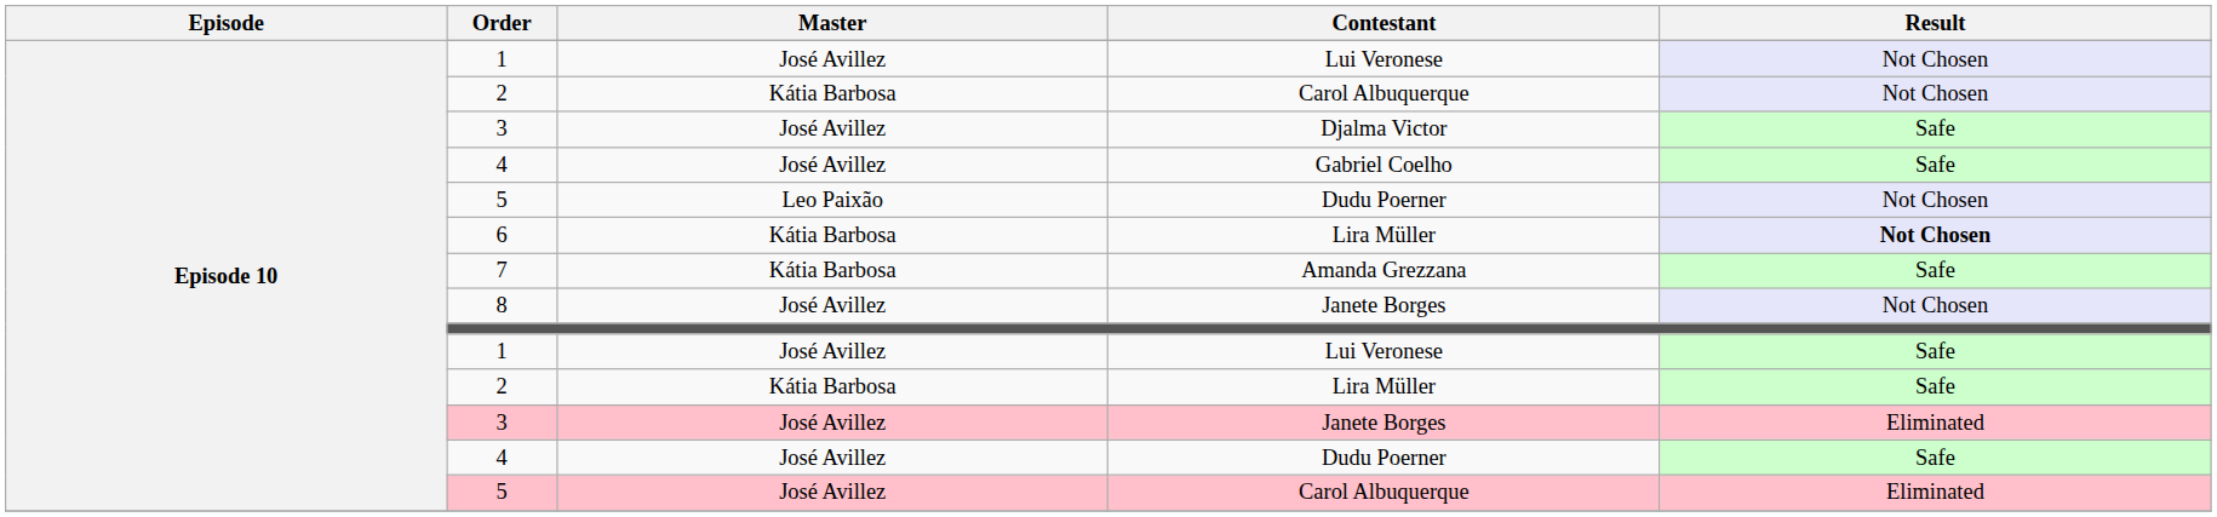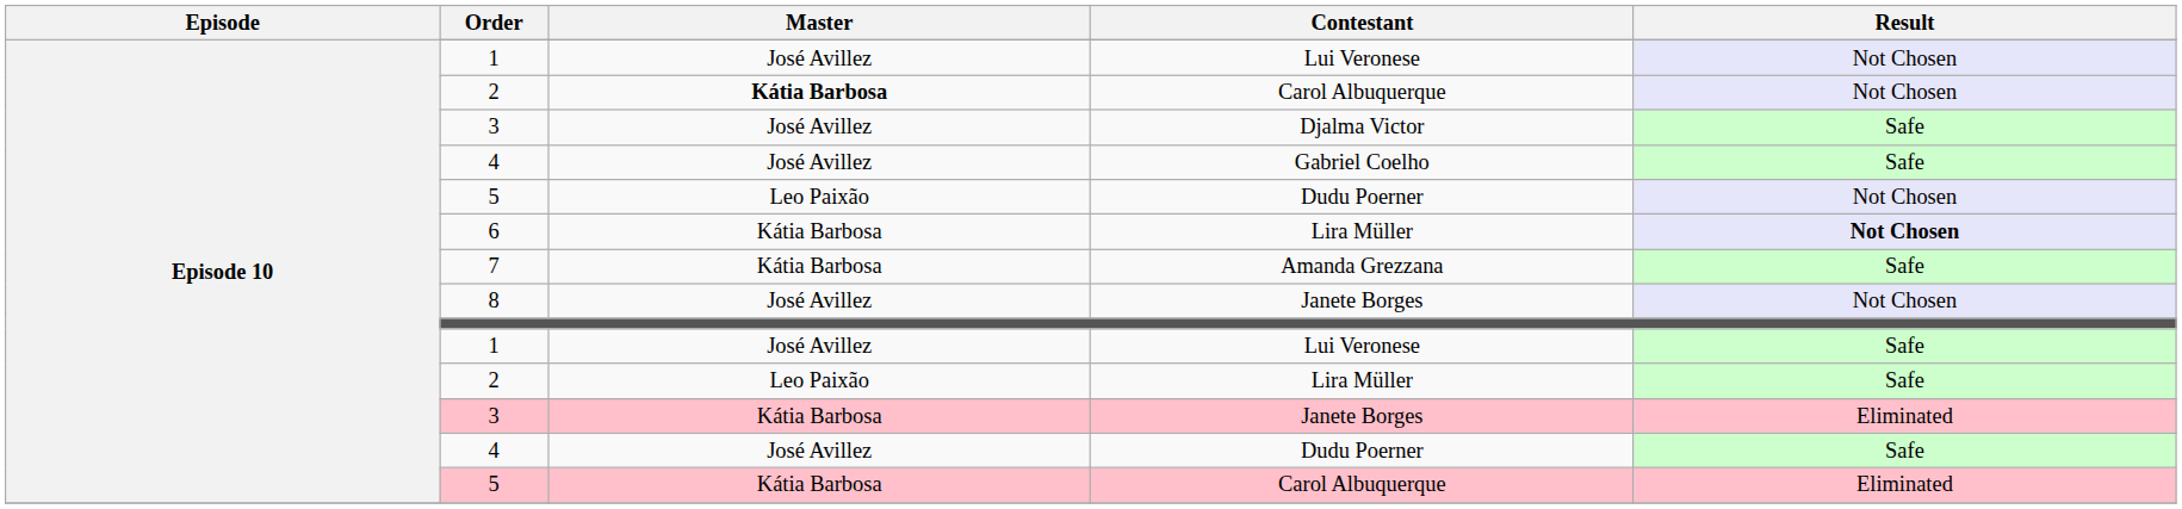2 / Carol Albuquerque | Master: normal -> bold
2 / Lira Müller | Master: Kátia Barbosa -> Leo Paixão
3 / Janete Borges | Master: José Avillez -> Kátia Barbosa
5 / Carol Albuquerque | Master: José Avillez -> Kátia Barbosa
